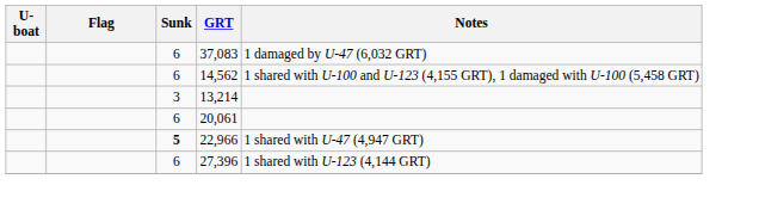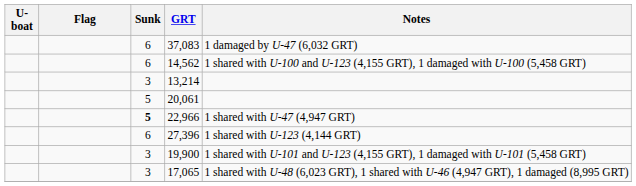20,061 | Sunk: 6 -> 5
+ row: 3 | 19,900 | 1 shared with U-101 and U-123 (4,155 GRT), 1 damaged with U-101 (5,458 GRT)
+ row: 3 | 17,065 | 1 shared with U-48 (6,023 GRT), 1 shared with U-46 (4,947 GRT), 1 damaged (8,995 GRT)
